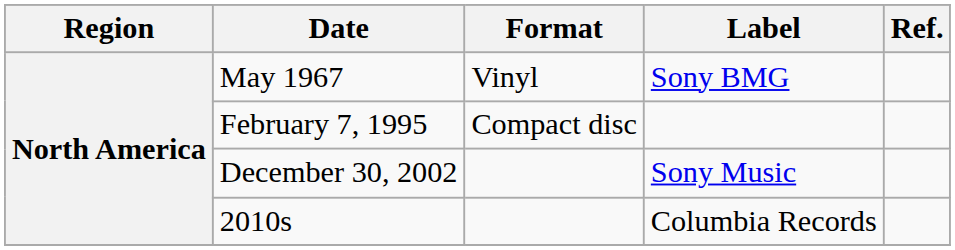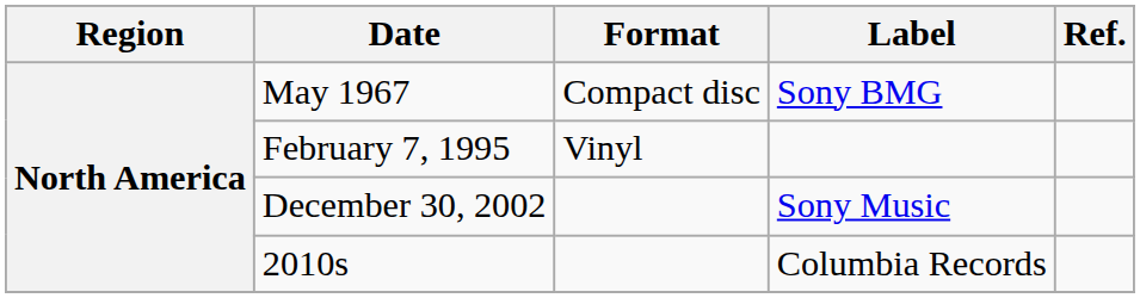May 1967 | Format: Vinyl -> Compact disc
February 7, 1995 | Format: Compact disc -> Vinyl
